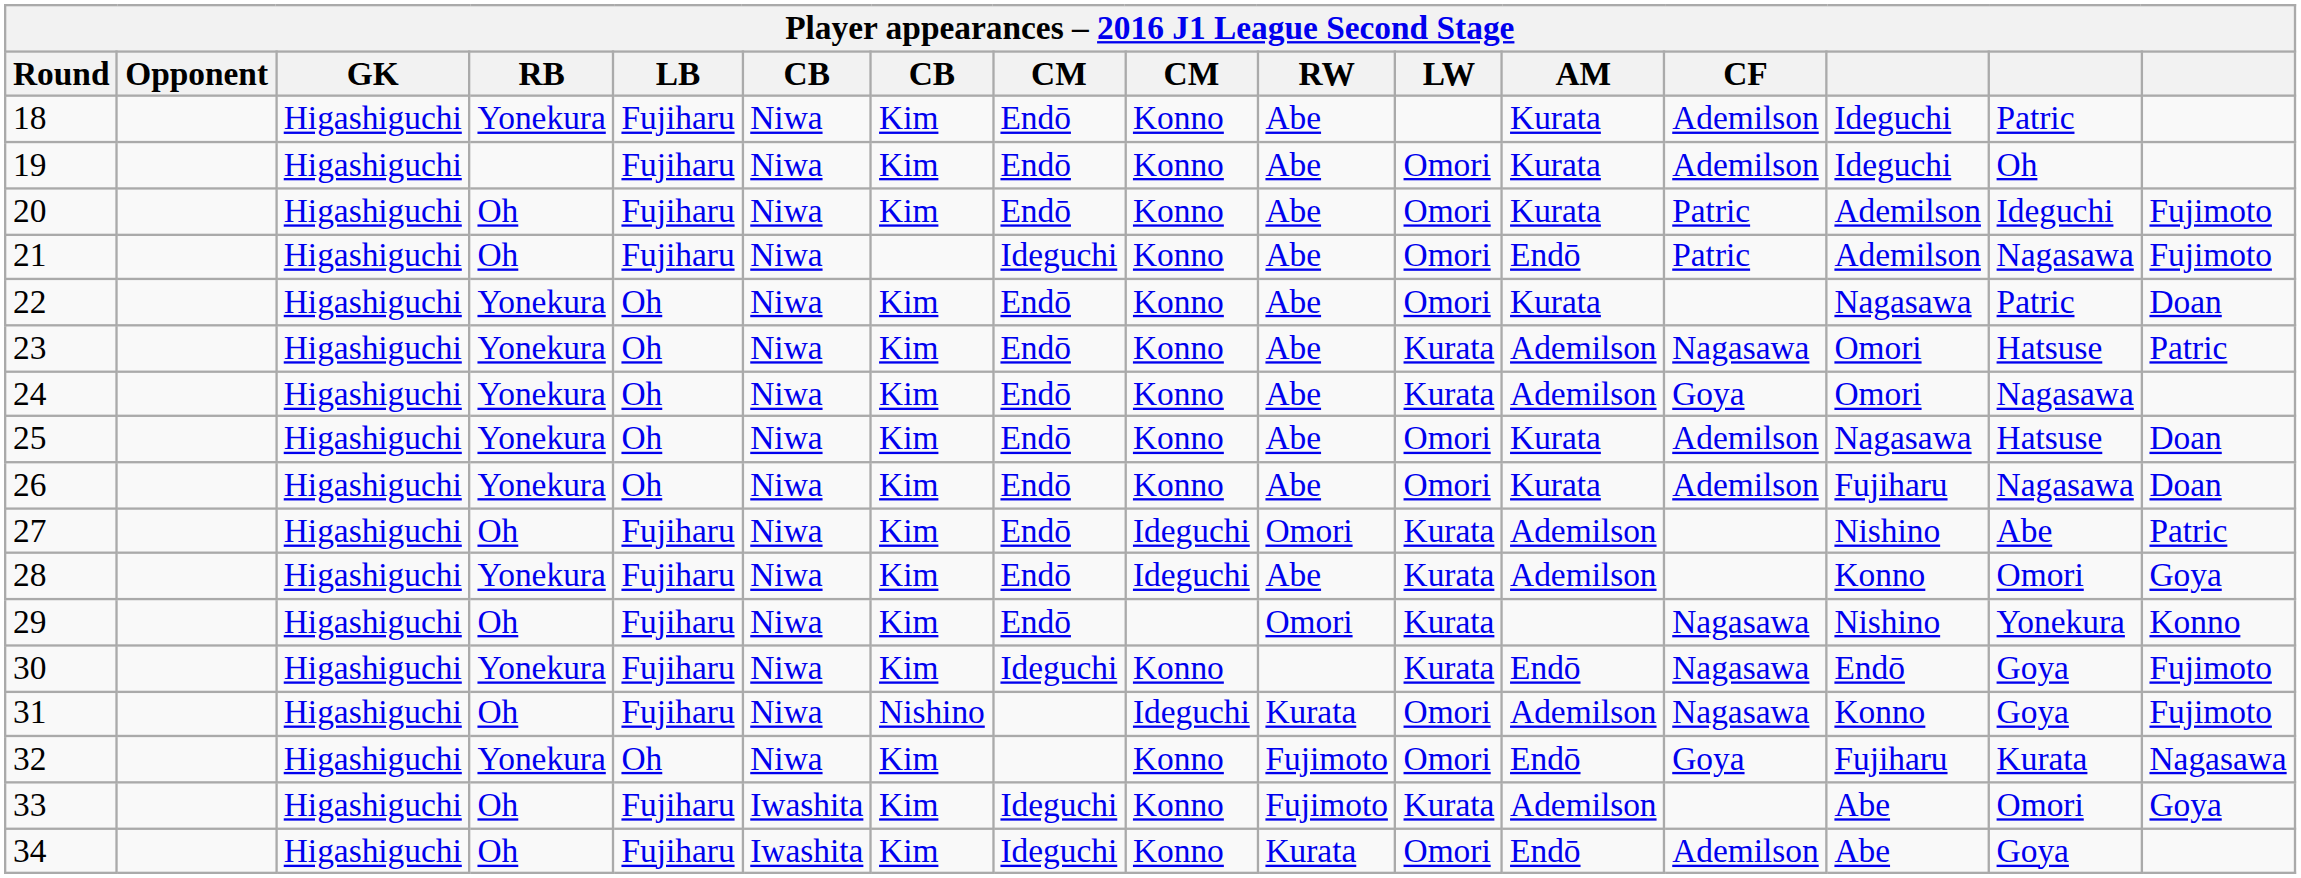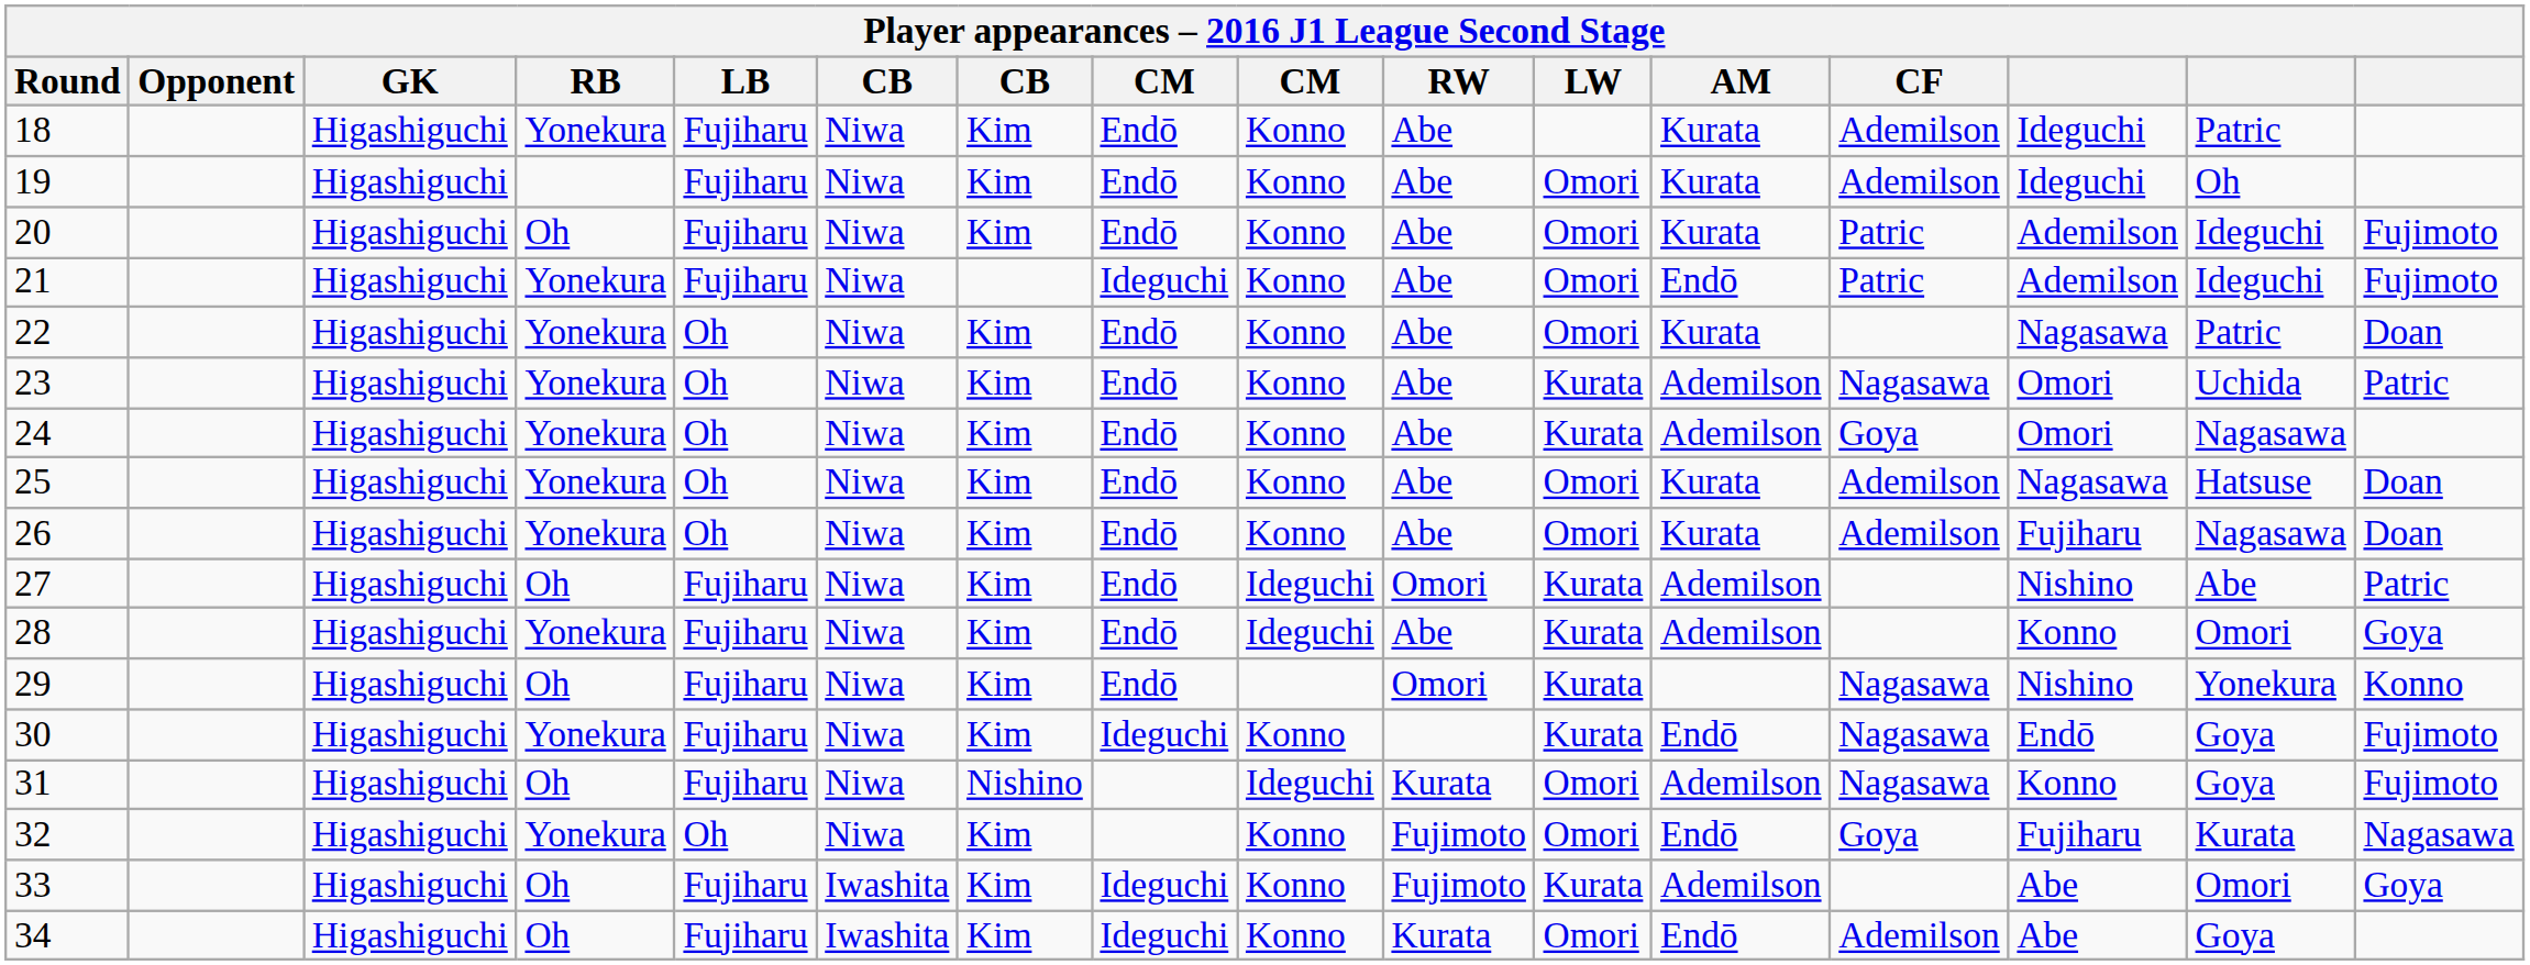21 | RB: Oh -> Yonekura
21 | column 15: Nagasawa -> Ideguchi
23 | column 15: Hatsuse -> Uchida
